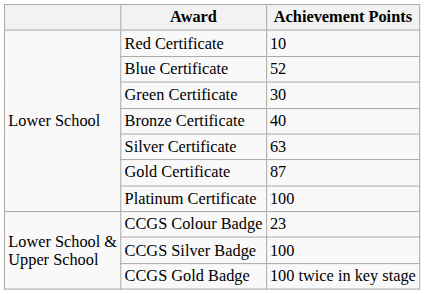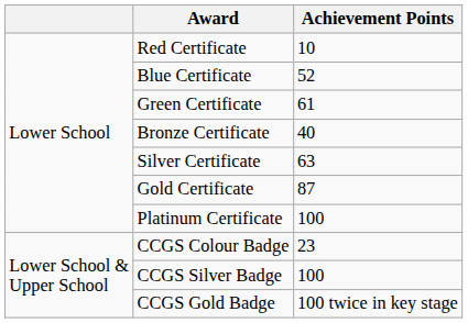Green Certificate | Achievement Points: 30 -> 61
